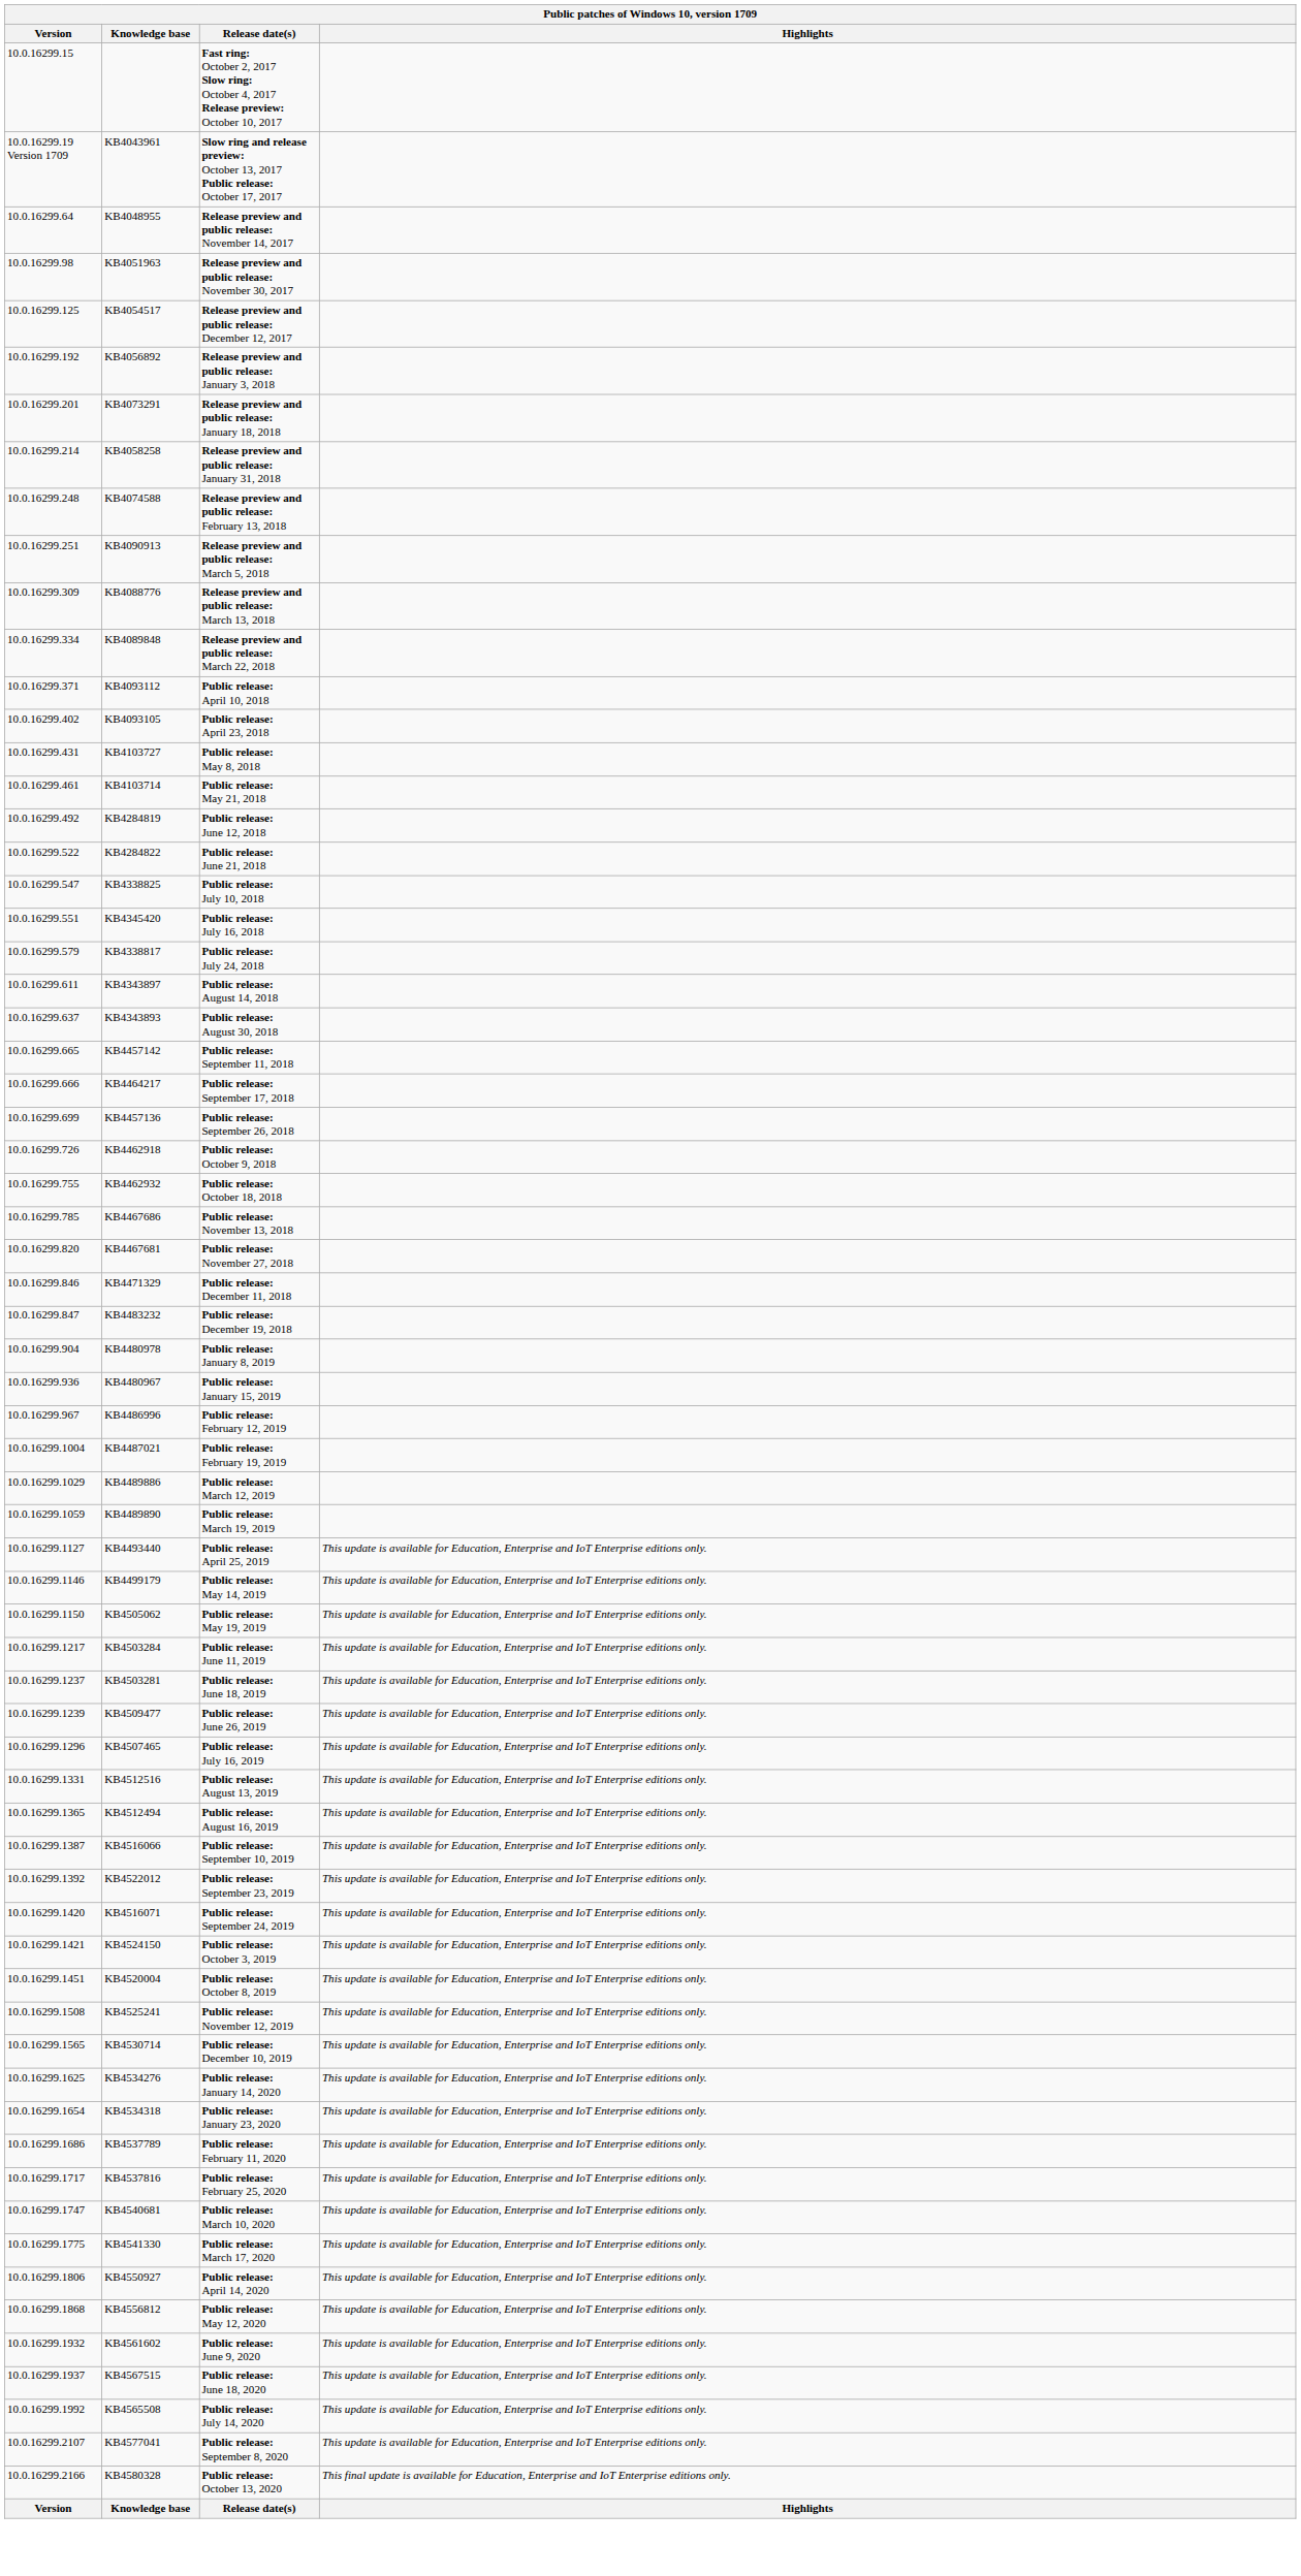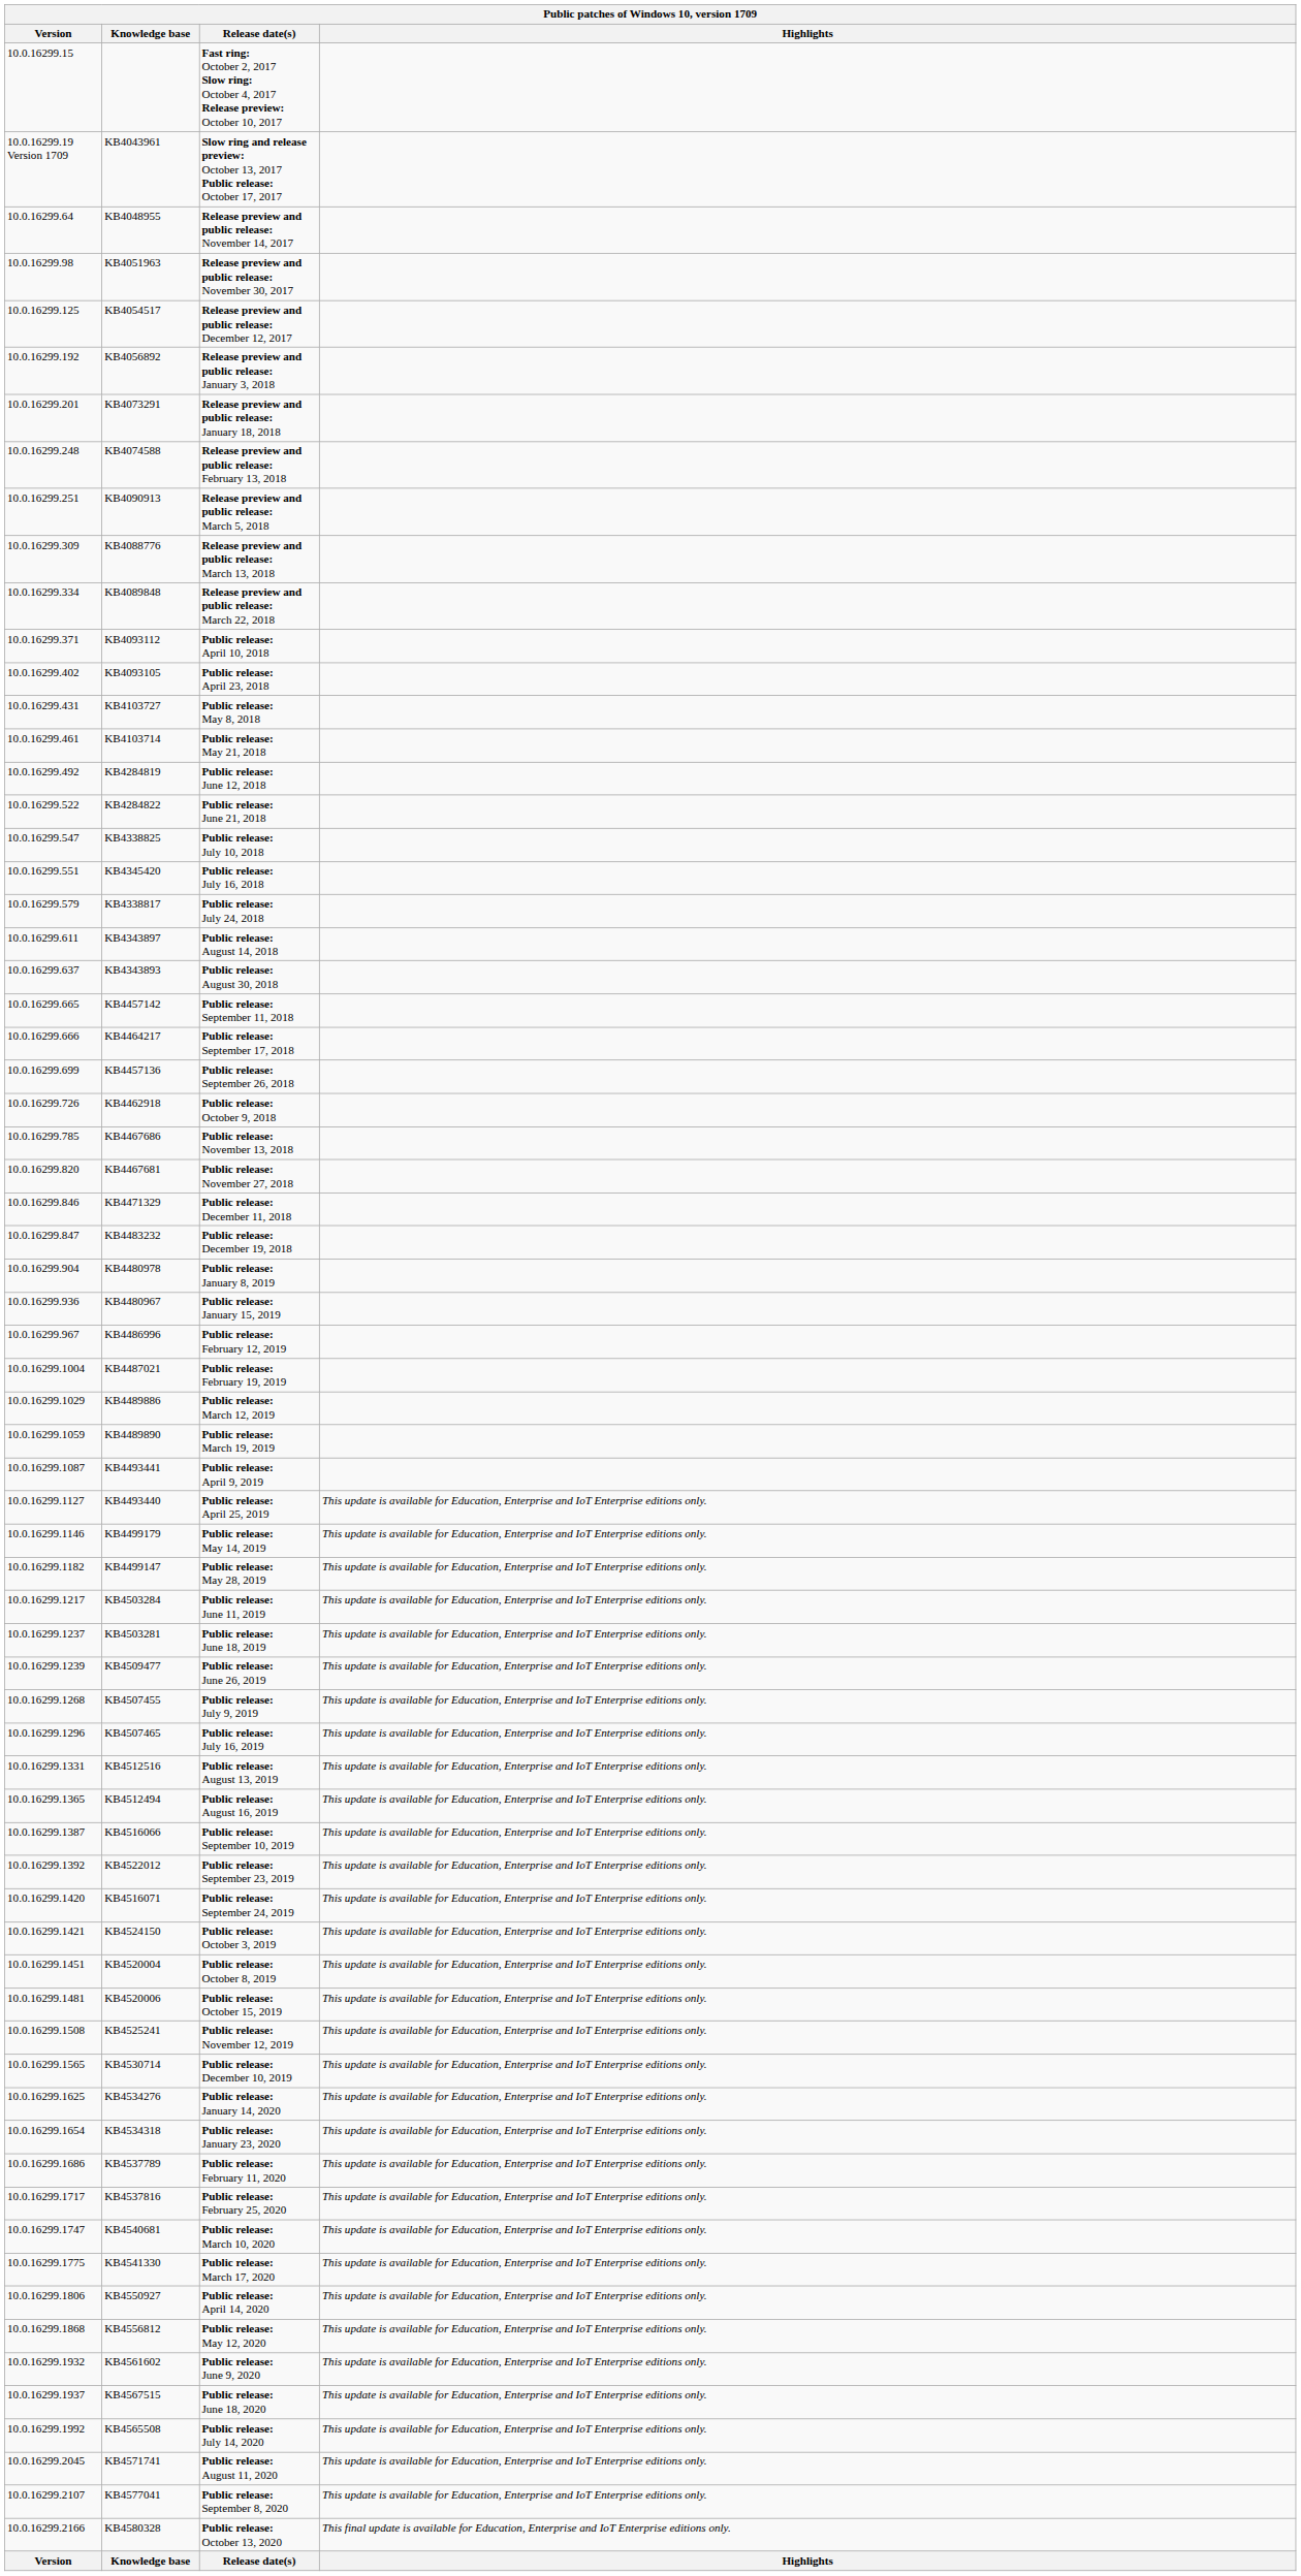- row: 10.0.16299.214 | KB4058258 | Release preview and public release: January 31, 2018
- row: 10.0.16299.755 | KB4462932 | Public release: October 18, 2018
+ row: 10.0.16299.1087 | KB4493441 | Public release: April 9, 2019
- row: 10.0.16299.1150 | KB4505062 | Public release: May 19, 2019 | This update is available for Education, Enterprise and IoT Enterprise editions only.
+ row: 10.0.16299.1182 | KB4499147 | Public release: May 28, 2019 | This update is available for Education, Enterprise and IoT Enterprise editions only.
+ row: 10.0.16299.1268 | KB4507455 | Public release: July 9, 2019 | This update is available for Education, Enterprise and IoT Enterprise editions only.
+ row: 10.0.16299.1481 | KB4520006 | Public release: October 15, 2019 | This update is available for Education, Enterprise and IoT Enterprise editions only.
+ row: 10.0.16299.2045 | KB4571741 | Public release: August 11, 2020 | This update is available for Education, Enterprise and IoT Enterprise editions only.
